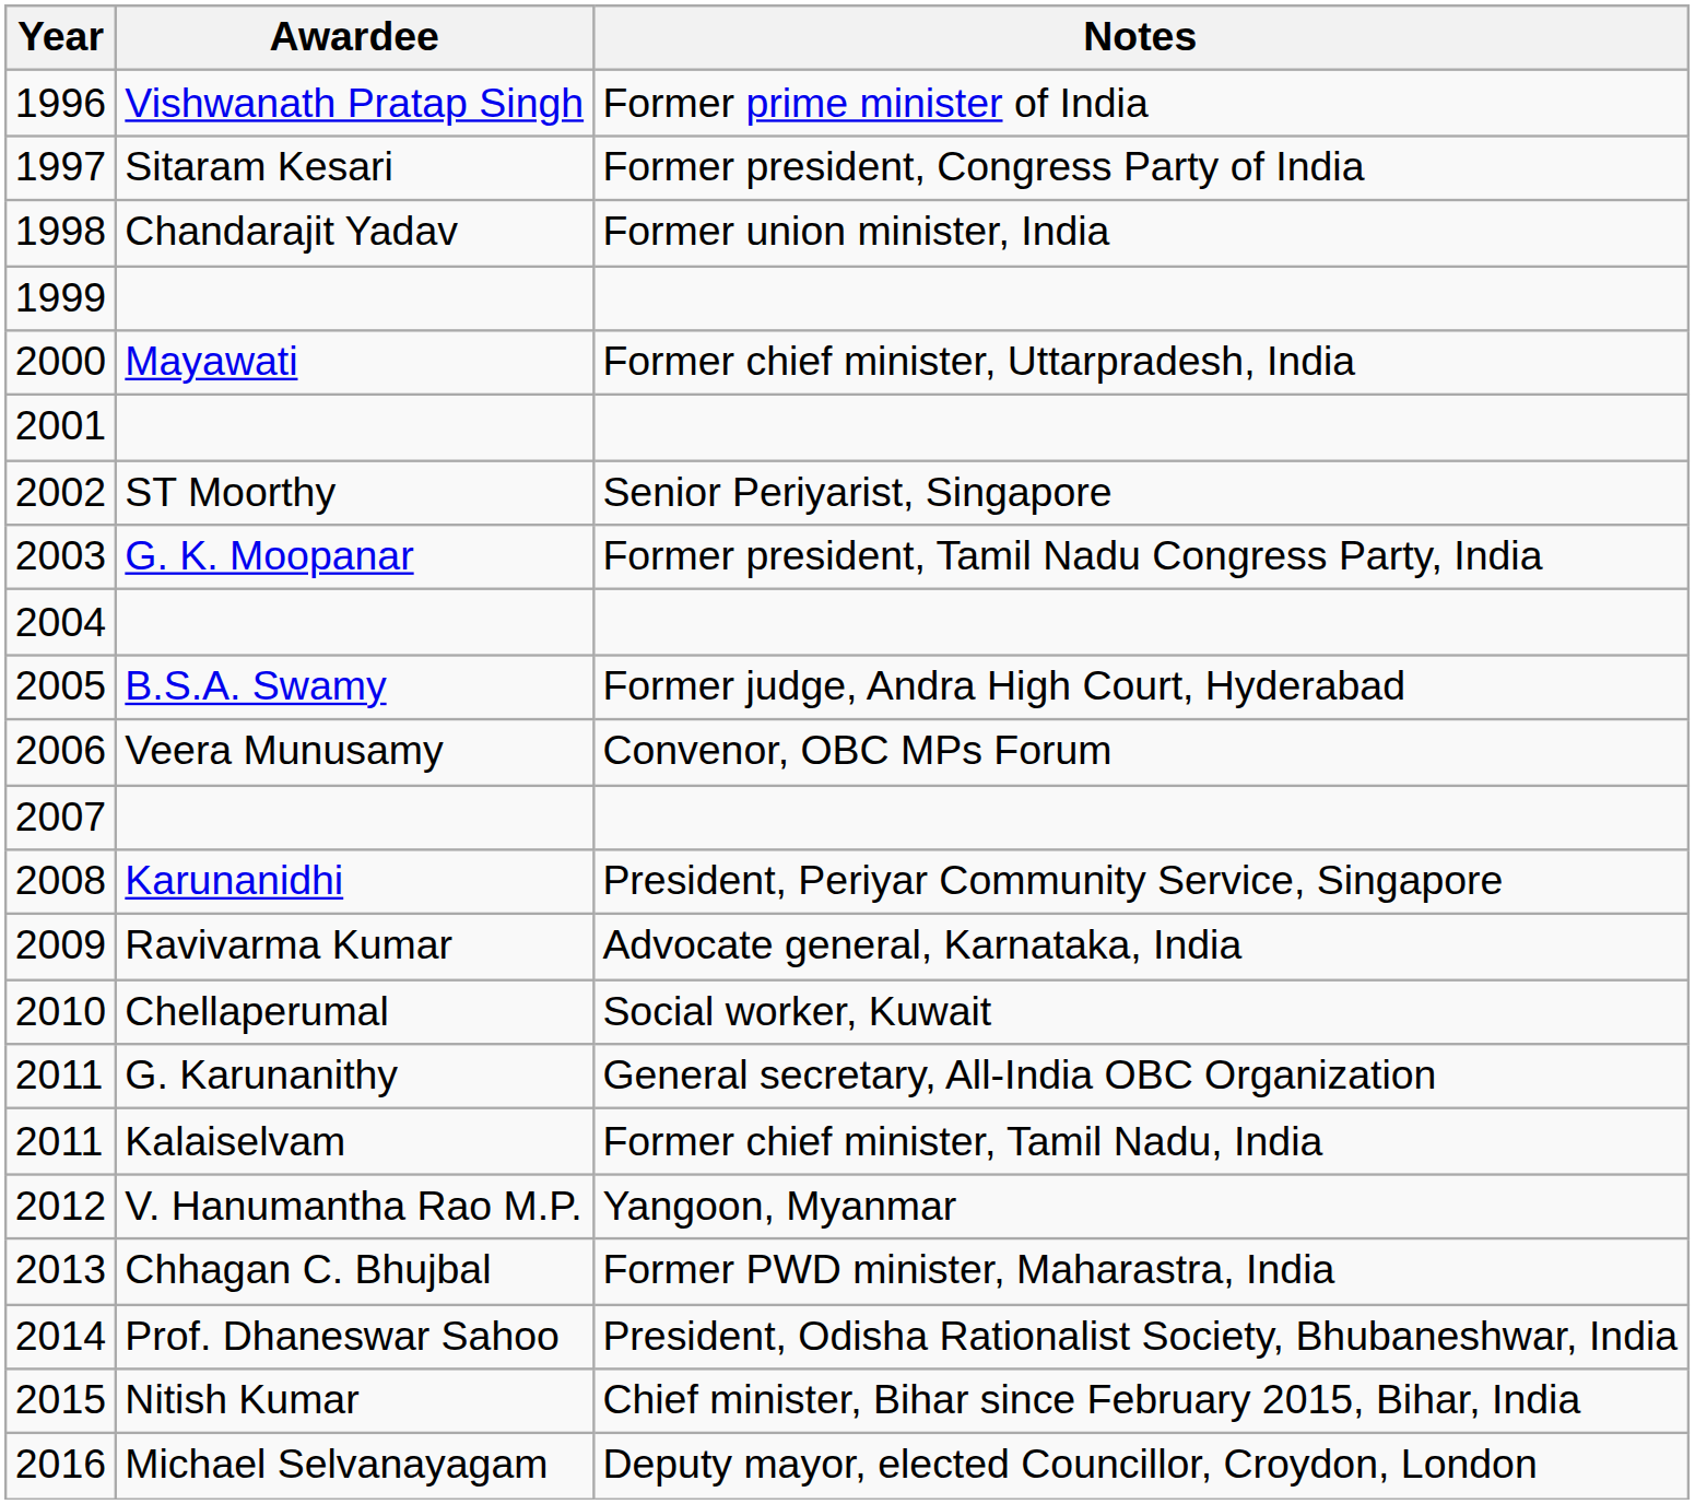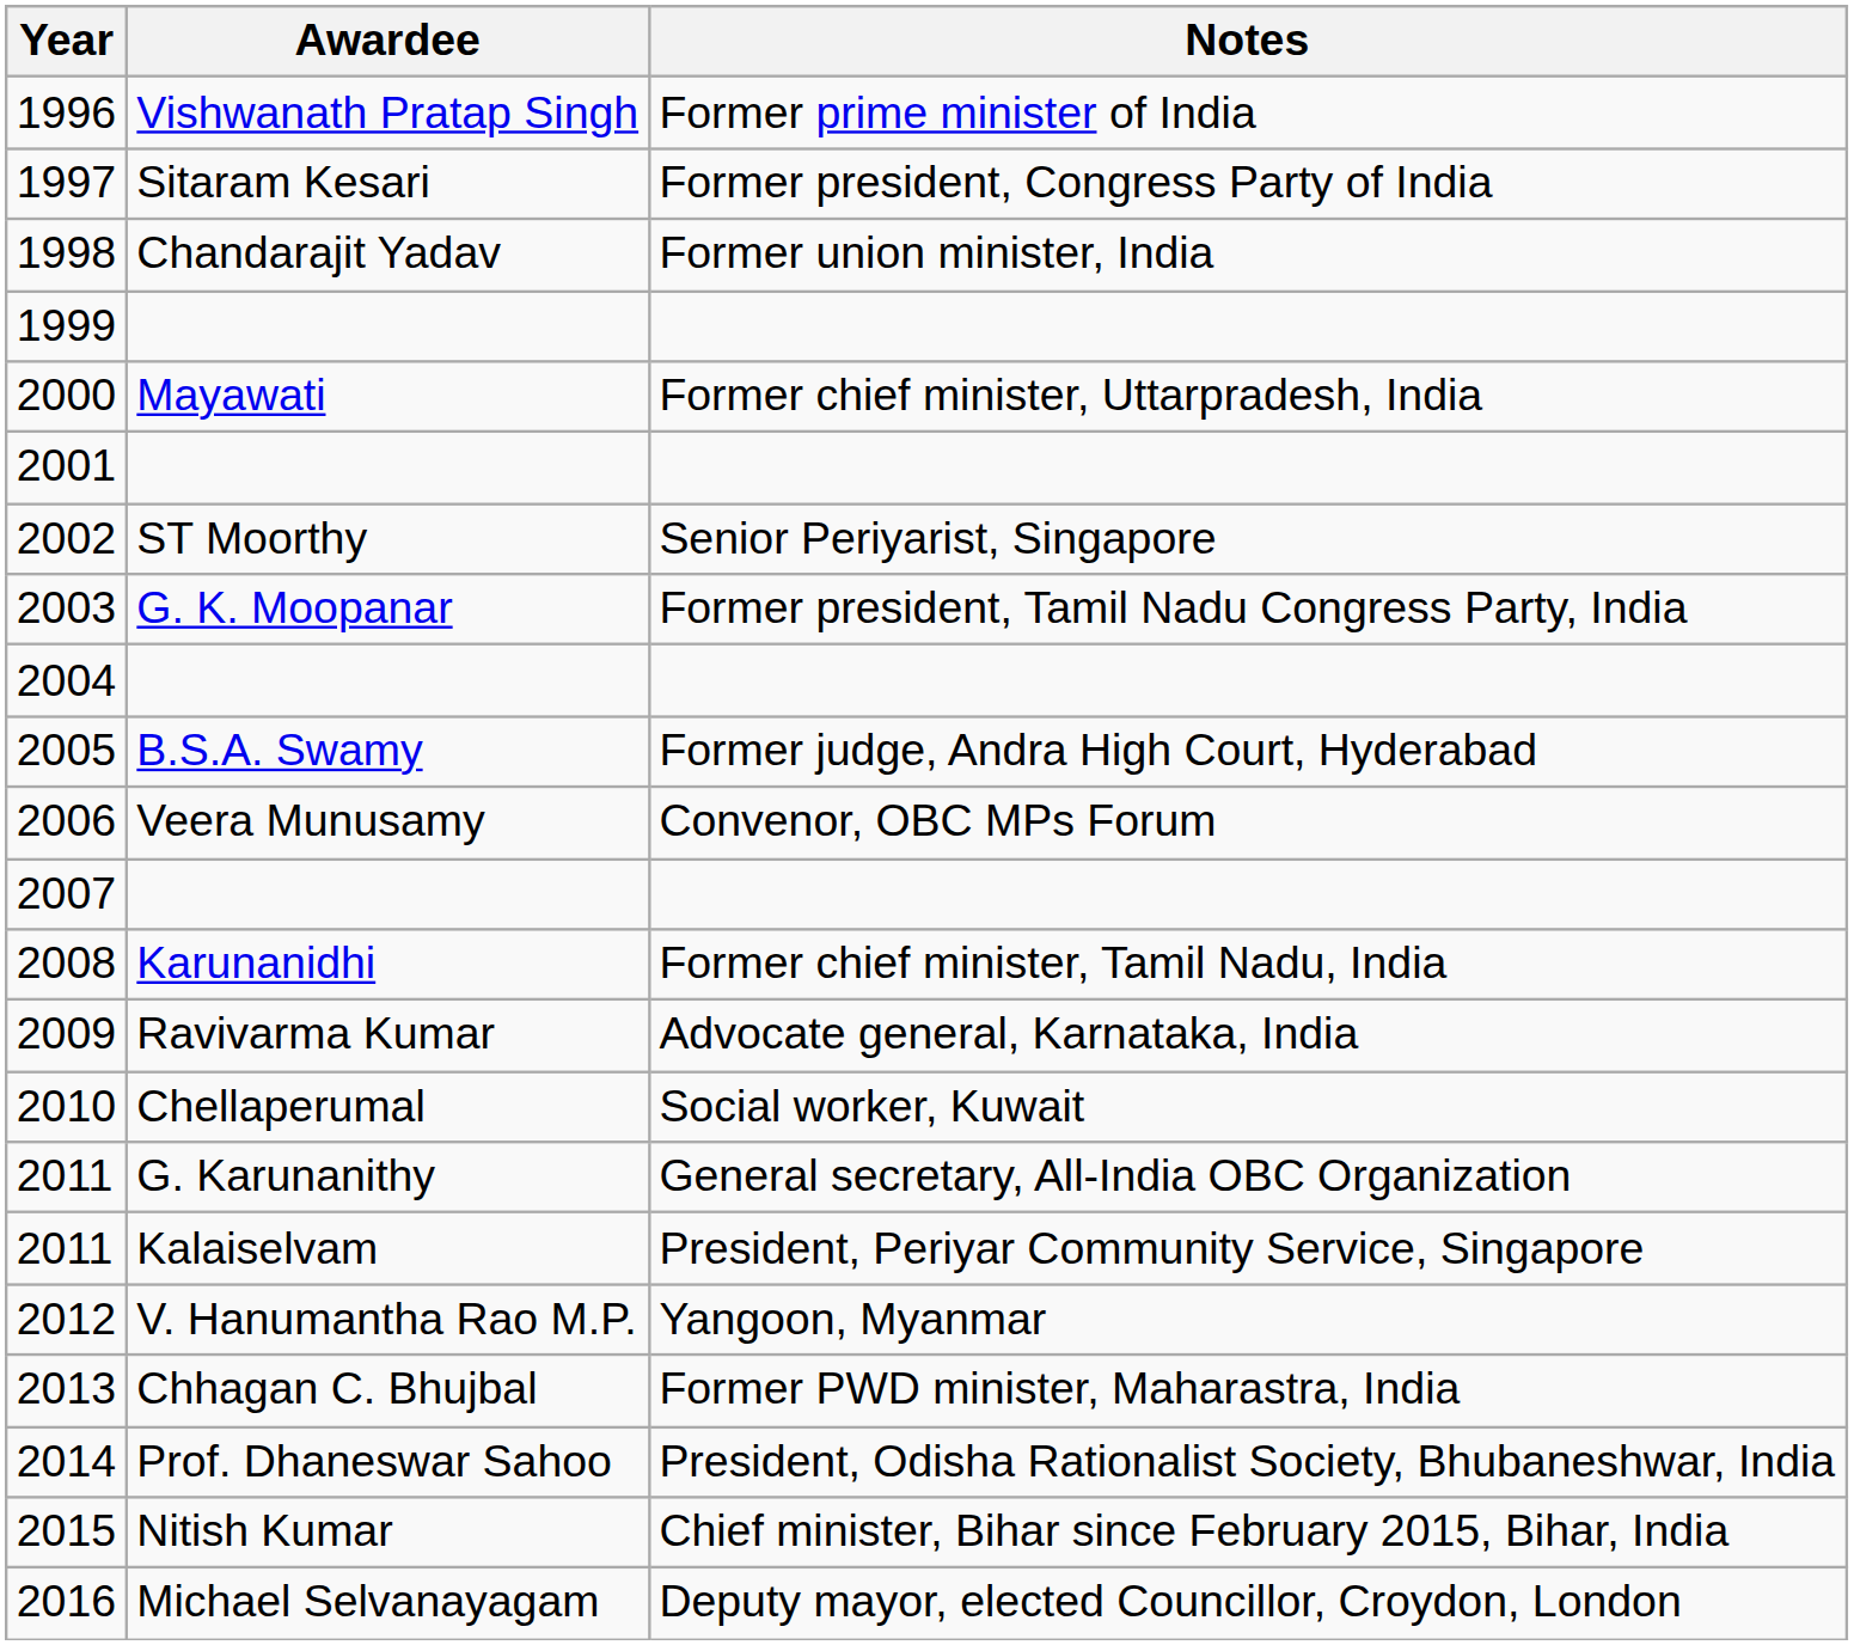2008 | Notes: President, Periyar Community Service, Singapore -> Former chief minister, Tamil Nadu, India
2011 / Kalaiselvam | Notes: Former chief minister, Tamil Nadu, India -> President, Periyar Community Service, Singapore
